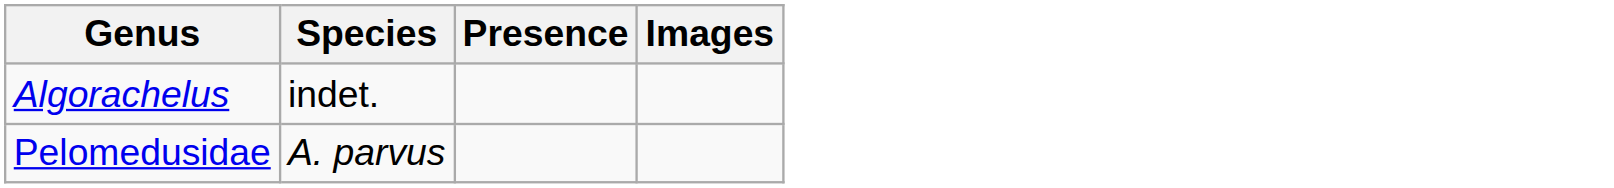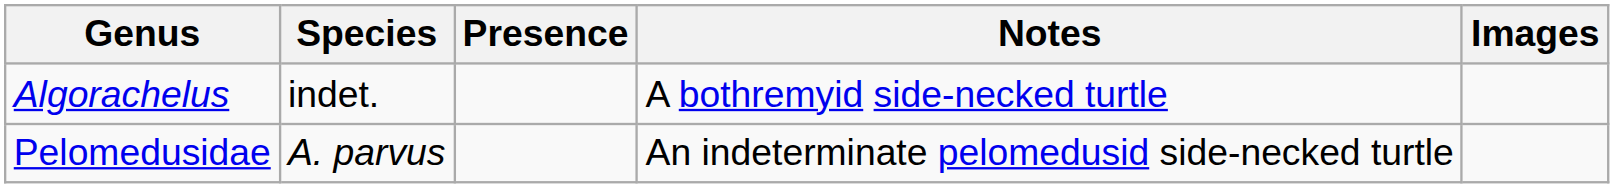+ column: Notes | A bothremyid side-necked turtle | An indeterminate pelomedusid side-necked turtle
